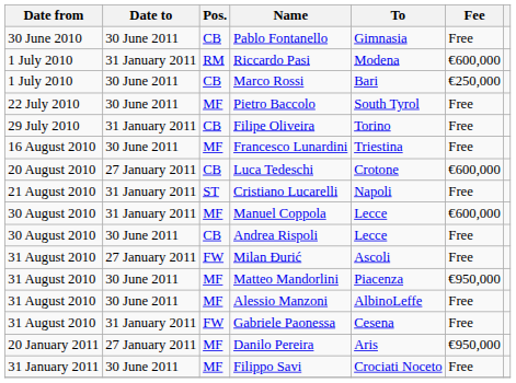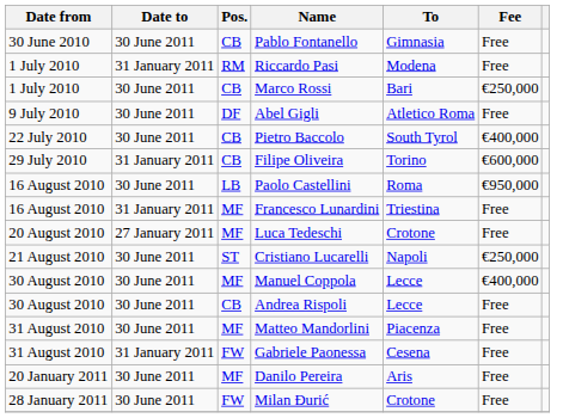Riccardo Pasi | Fee: €600,000 -> Free
+ row: 9 July 2010 | 30 June 2011 | DF | Abel Gigli | Atletico Roma | Free
Pietro Baccolo | Pos.: MF -> CB
Pietro Baccolo | Fee: Free -> €400,000
Filipe Oliveira | Fee: Free -> €600,000
+ row: 16 August 2010 | 30 June 2011 | LB | Paolo Castellini | Roma | €950,000
Francesco Lunardini | Date to: 30 June 2011 -> 31 January 2011
Luca Tedeschi | Pos.: CB -> MF
Luca Tedeschi | Fee: €600,000 -> Free
Cristiano Lucarelli | Date to: 31 January 2011 -> 30 June 2011
Cristiano Lucarelli | Fee: Free -> €250,000
Manuel Coppola | Date to: 31 January 2011 -> 30 June 2011
Manuel Coppola | Fee: €600,000 -> €400,000
- row: 31 August 2010 | 27 January 2011 | FW | Milan Đurić | Ascoli | Free
Matteo Mandorlini | Fee: €950,000 -> Free
- row: 31 August 2010 | 30 June 2011 | MF | Alessio Manzoni | AlbinoLeffe | Free
Danilo Pereira | Date to: 27 January 2011 -> 30 June 2011
Danilo Pereira | Fee: €950,000 -> Free
+ row: 28 January 2011 | 30 June 2011 | FW | Milan Đurić | Crotone | Free
- row: 31 January 2011 | 30 June 2011 | MF | Filippo Savi | Crociati Noceto | Free
